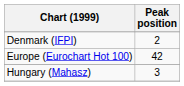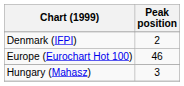Europe (Eurochart Hot 100) | Peak position: 42 -> 46
